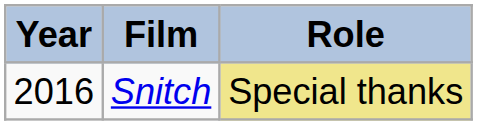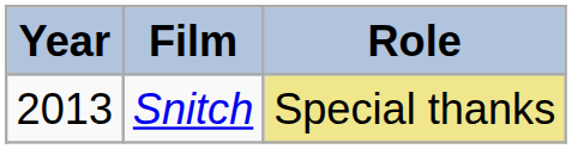Snitch | Year: 2016 -> 2013
